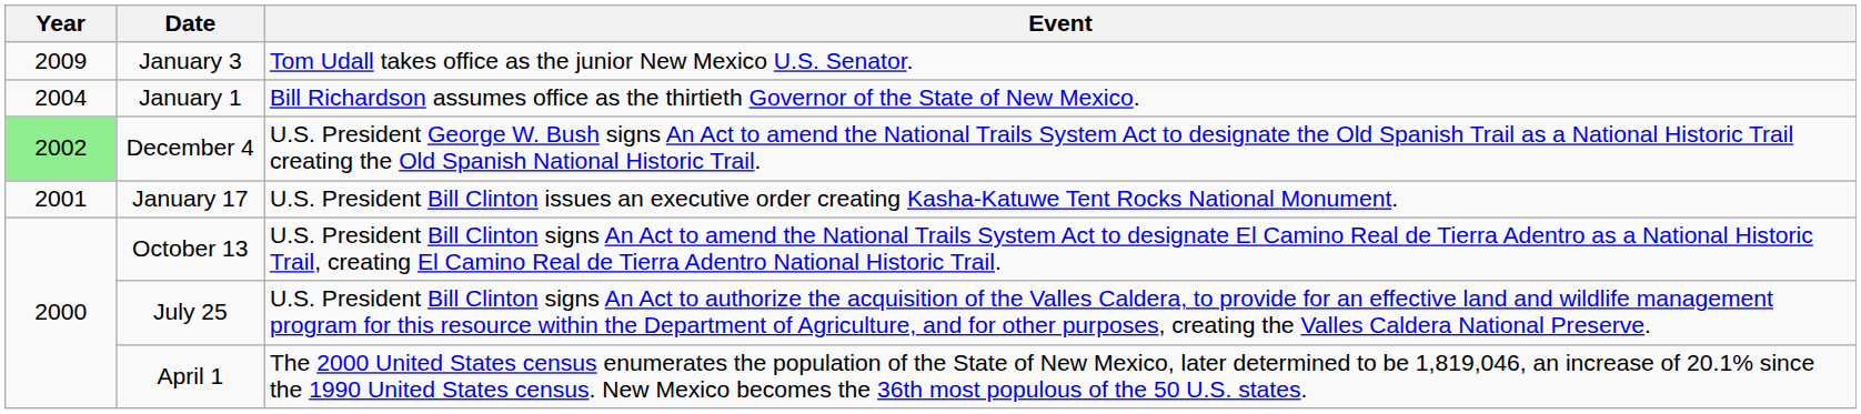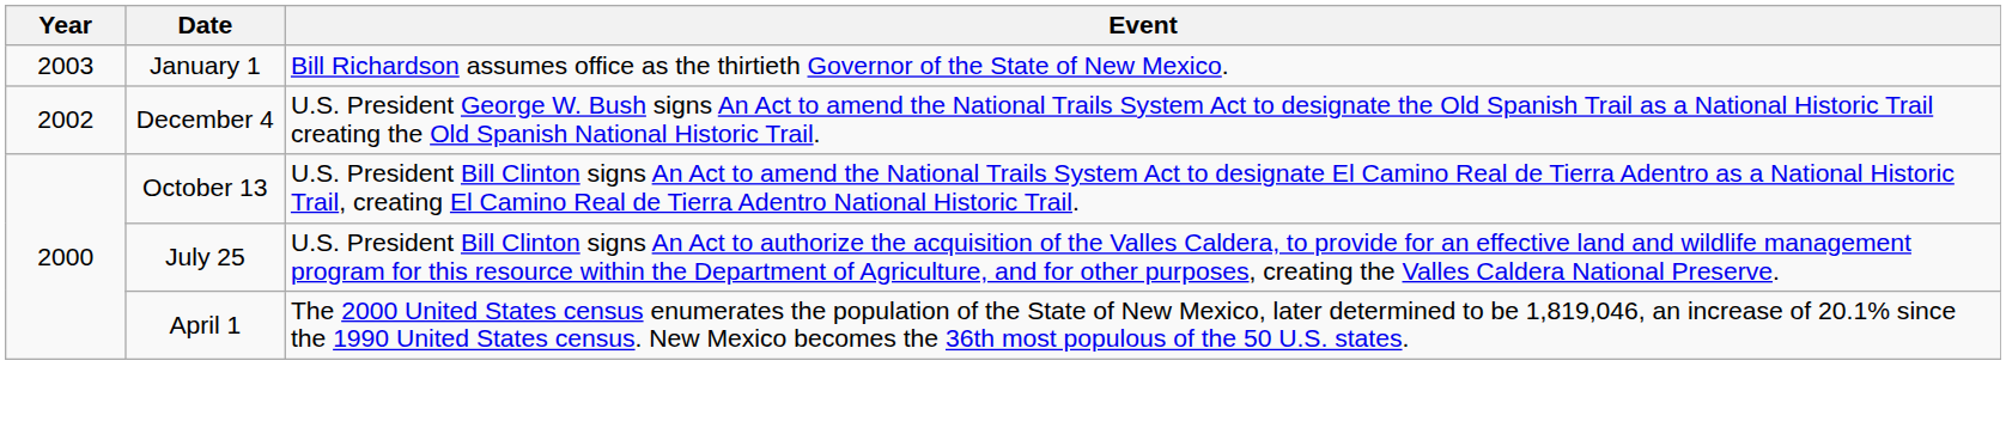- row: 2009 | January 3 | Tom Udall takes office as the junior New Mexico U.S. Senator.
January 1 | Year: 2004 -> 2003
December 4 | Year: lightgreen background -> no background
- row: 2001 | January 17 | U.S. President Bill Clinton issues an executive order creating Kasha-Katuwe Tent Rocks National Monument.
